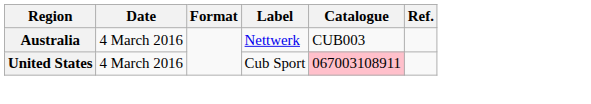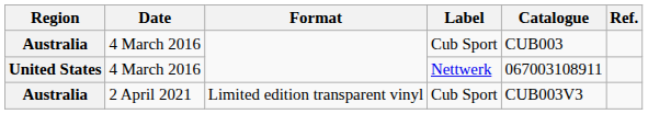Australia / 4 March 2016 | Label: Nettwerk -> Cub Sport
United States | Label: Cub Sport -> Nettwerk
United States | Catalogue: pink background -> no background
+ row: Australia | 2 April 2021 | Limited edition transparent vinyl | Cub Sport | CUB003V3
